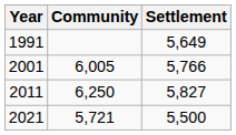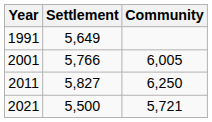columns swapped: Settlement <-> Community
